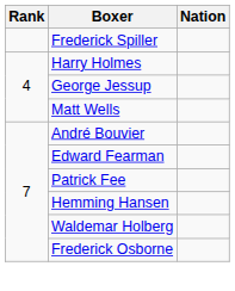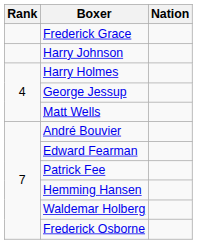+ row: Frederick Grace
- row: Frederick Spiller
+ row: Harry Johnson
